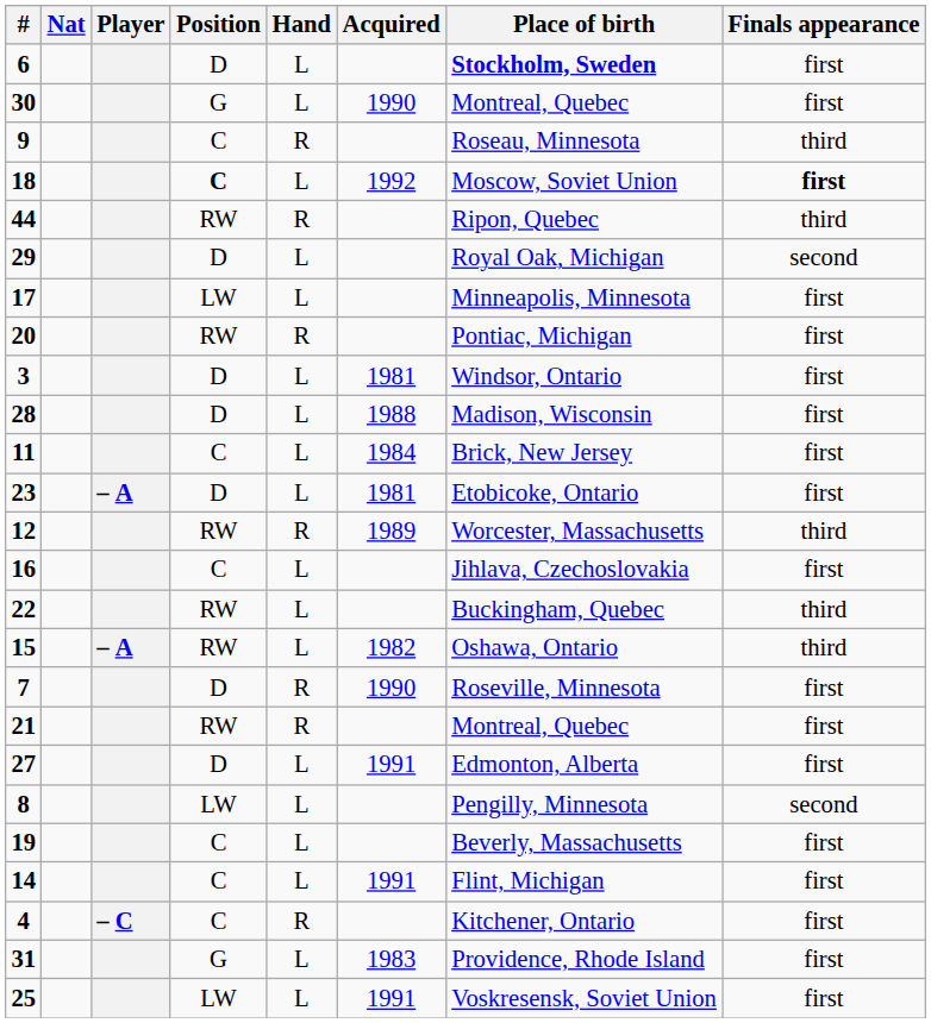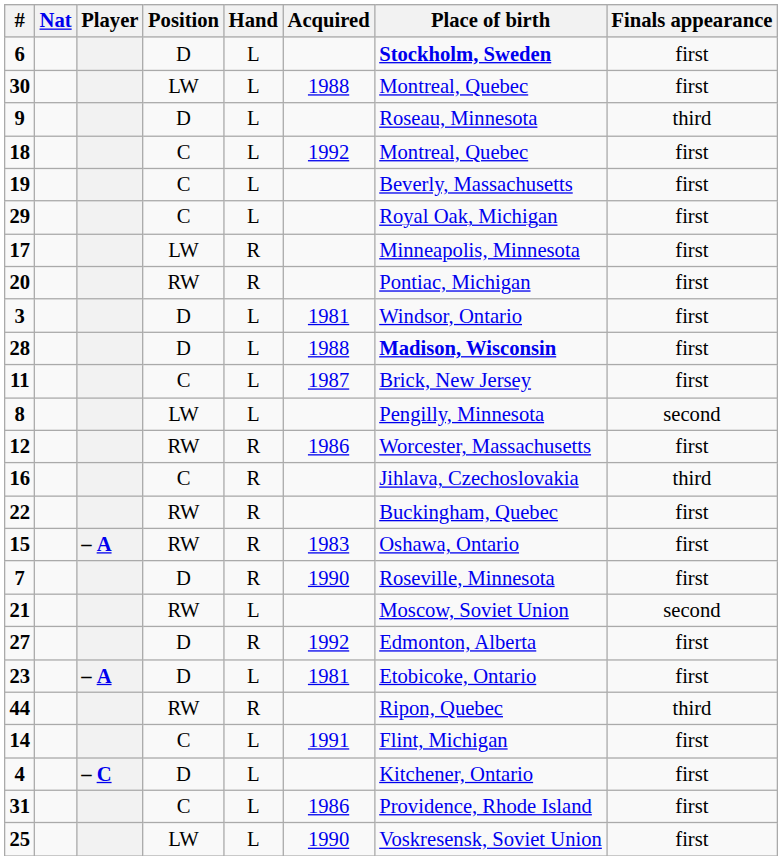30 | Position: G -> LW
30 | Acquired: 1990 -> 1988
9 | Position: C -> D
9 | Hand: R -> L
18 | Position: bold -> normal
18 | Place of birth: Moscow, Soviet Union -> Montreal, Quebec
18 | Finals appearance: bold -> normal
rows swapped: 19 <-> 44
29 | Position: D -> C
29 | Finals appearance: second -> first
17 | Hand: L -> R
28 | Place of birth: normal -> bold
11 | Acquired: 1984 -> 1987
rows swapped: 23 <-> 8
12 | Acquired: 1989 -> 1986
12 | Finals appearance: third -> first
16 | Hand: L -> R
16 | Finals appearance: first -> third
22 | Hand: L -> R
22 | Finals appearance: third -> first
15 | Hand: L -> R
15 | Acquired: 1982 -> 1983
15 | Finals appearance: third -> first
21 | Hand: R -> L
21 | Place of birth: Montreal, Quebec -> Moscow, Soviet Union
21 | Finals appearance: first -> second
27 | Hand: L -> R
27 | Acquired: 1991 -> 1992
4 | Position: C -> D
4 | Hand: R -> L
31 | Position: G -> C
31 | Acquired: 1983 -> 1986
25 | Acquired: 1991 -> 1990
